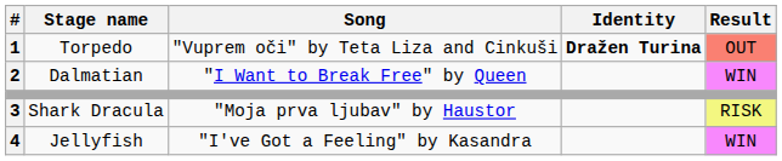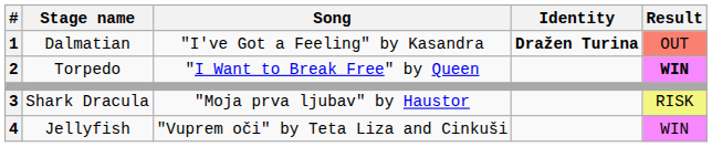1 | Stage name: Torpedo -> Dalmatian
1 | Song: "Vuprem oči" by Teta Liza and Cinkuši -> "I've Got a Feeling" by Kasandra
2 | Stage name: Dalmatian -> Torpedo
2 | Result: normal -> bold
4 | Song: "I've Got a Feeling" by Kasandra -> "Vuprem oči" by Teta Liza and Cinkuši
